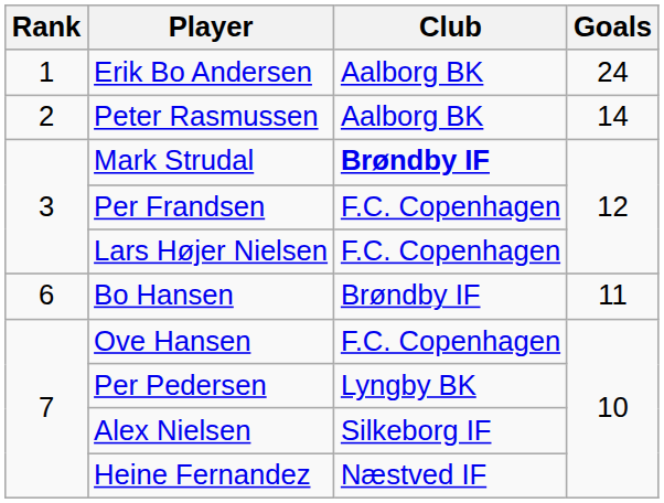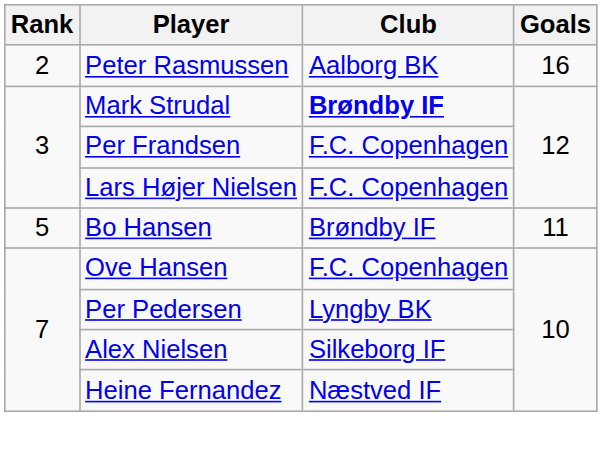- row: 1 | Erik Bo Andersen | Aalborg BK | 24
Peter Rasmussen | Goals: 14 -> 16
Bo Hansen | Rank: 6 -> 5
